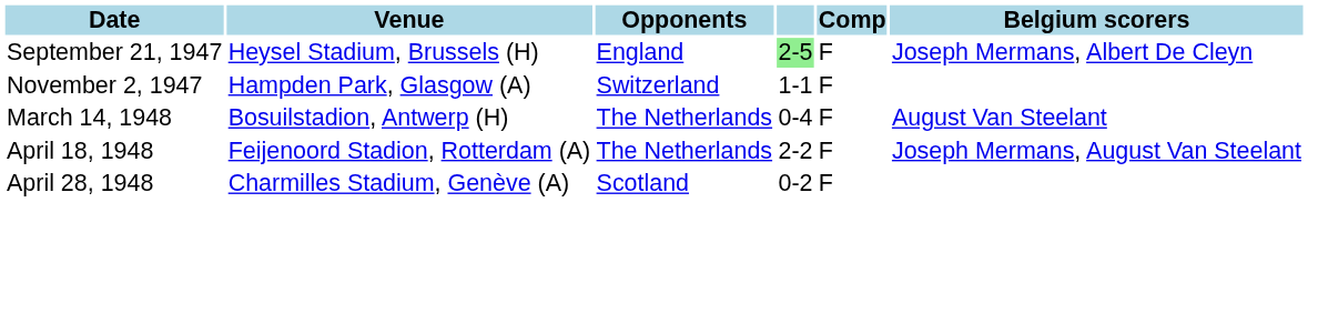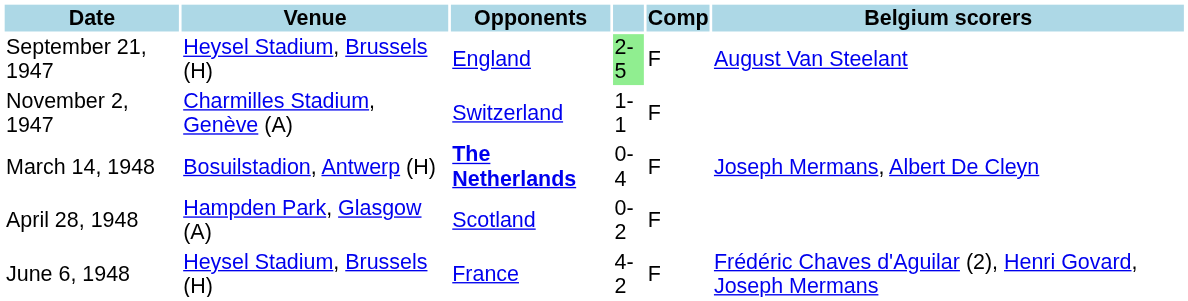September 21, 1947 | Belgium scorers: Joseph Mermans, Albert De Cleyn -> August Van Steelant
November 2, 1947 | Venue: Hampden Park, Glasgow (A) -> Charmilles Stadium, Genève (A)
March 14, 1948 | Opponents: normal -> bold
March 14, 1948 | Belgium scorers: August Van Steelant -> Joseph Mermans, Albert De Cleyn
- row: April 18, 1948 | Feijenoord Stadion, Rotterdam (A) | The Netherlands | 2-2 | F | Joseph Mermans, August Van Steelant
April 28, 1948 | Venue: Charmilles Stadium, Genève (A) -> Hampden Park, Glasgow (A)
+ row: June 6, 1948 | Heysel Stadium, Brussels (H) | France | 4-2 | F | Frédéric Chaves d'Aguilar (2), Henri Govard, Joseph Mermans
